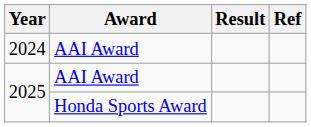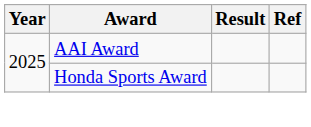- row: 2024 | AAI Award
